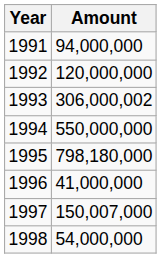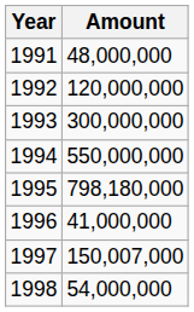1991 | Amount: 94,000,000 -> 48,000,000
1993 | Amount: 306,000,002 -> 300,000,000
